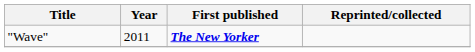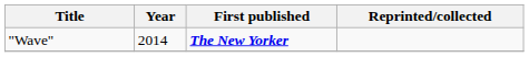"Wave" | Year: 2011 -> 2014
